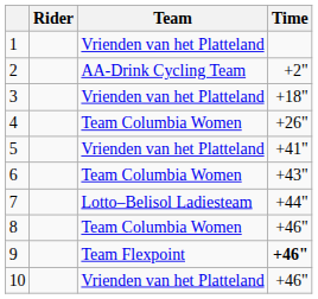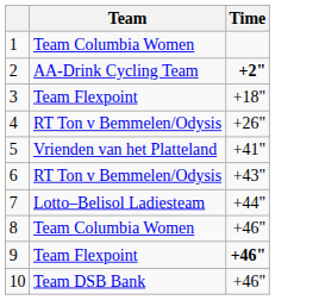- column: Rider
1 | Team: Vrienden van het Platteland -> Team Columbia Women
2 | Time: normal -> bold
3 | Team: Vrienden van het Platteland -> Team Flexpoint
4 | Team: Team Columbia Women -> RT Ton v Bemmelen/Odysis
6 | Team: Team Columbia Women -> RT Ton v Bemmelen/Odysis
10 | Team: Vrienden van het Platteland -> Team DSB Bank
